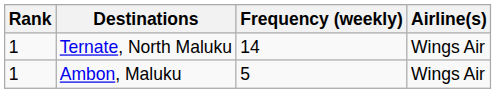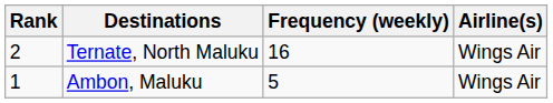Ternate, North Maluku | Rank: 1 -> 2
Ternate, North Maluku | Frequency (weekly): 14 -> 16
